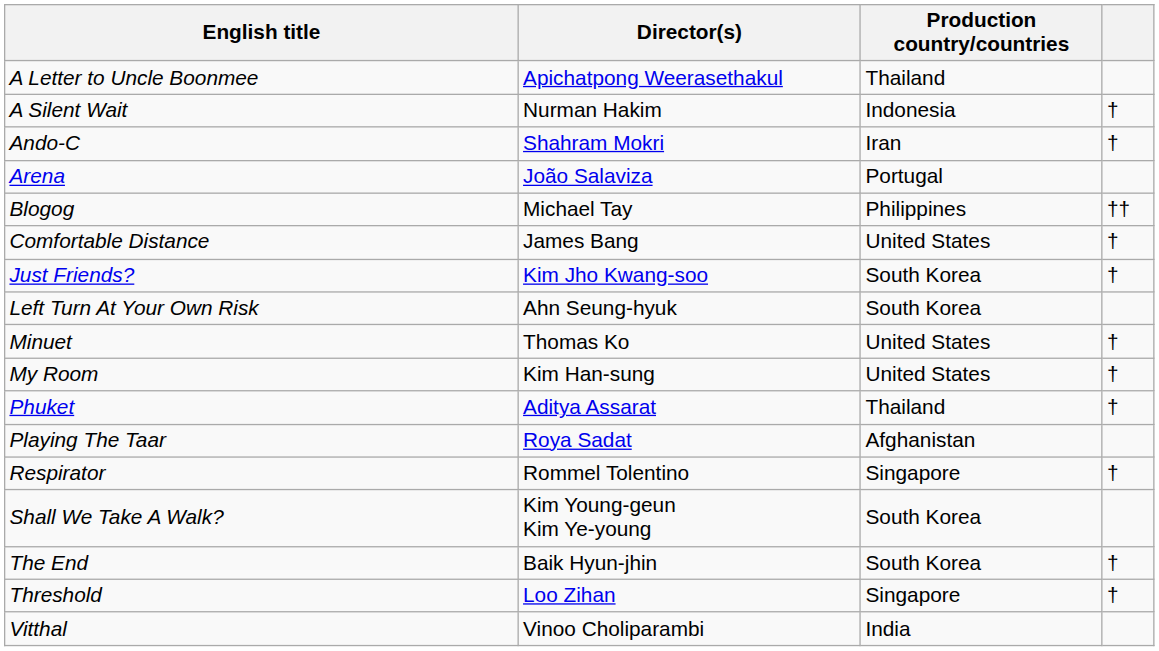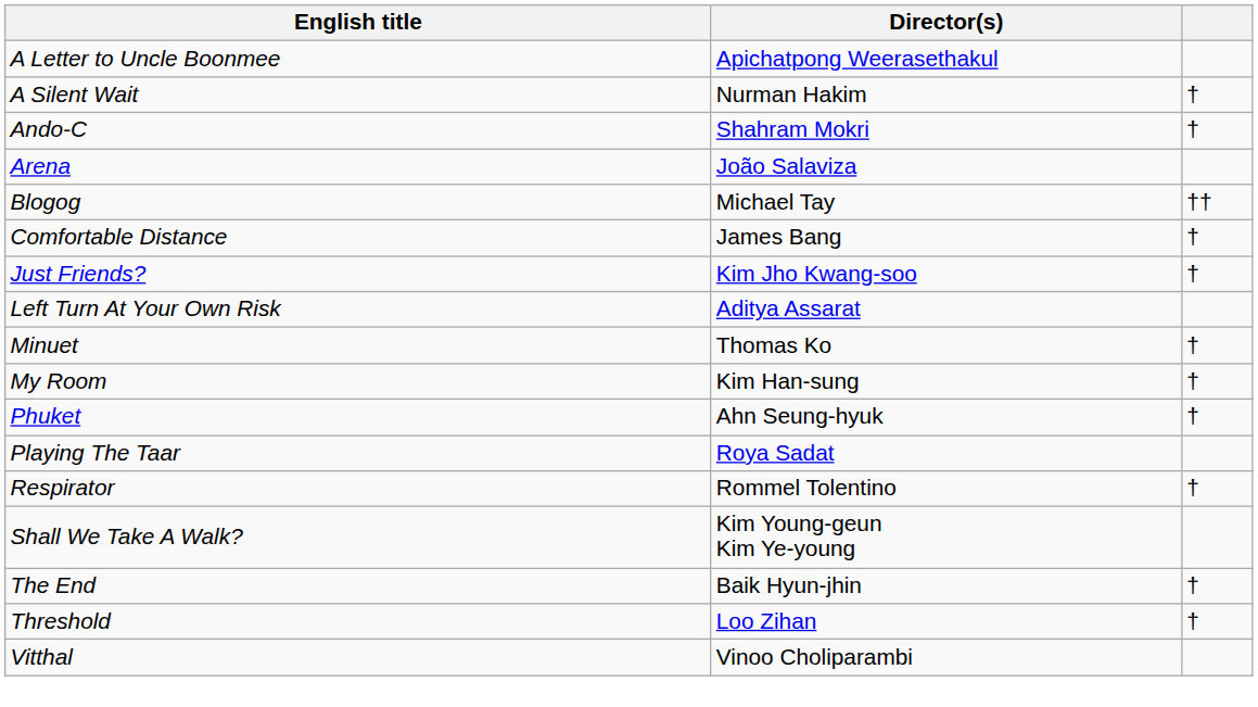- column: Production country/countries | Thailand | Indonesia | Iran | Portugal | Philippines | United States | South Korea | South Korea | United States | United States | Thailand | Afghanistan | Singapore | South Korea | South Korea | Singapore | India
Left Turn At Your Own Risk | Director(s): Ahn Seung-hyuk -> Aditya Assarat
Phuket | Director(s): Aditya Assarat -> Ahn Seung-hyuk
